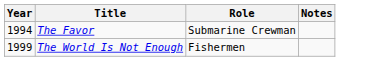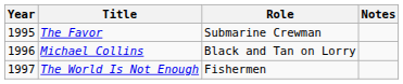The Favor | Year: 1994 -> 1995
+ row: 1996 | Michael Collins | Black and Tan on Lorry
The World Is Not Enough | Year: 1999 -> 1997
